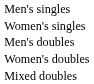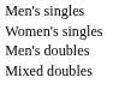- row: Women's doubles
